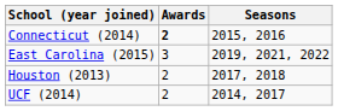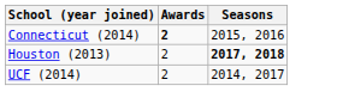- row: East Carolina (2015) | 3 | 2019, 2021, 2022
Houston (2013) | Seasons: normal -> bold
